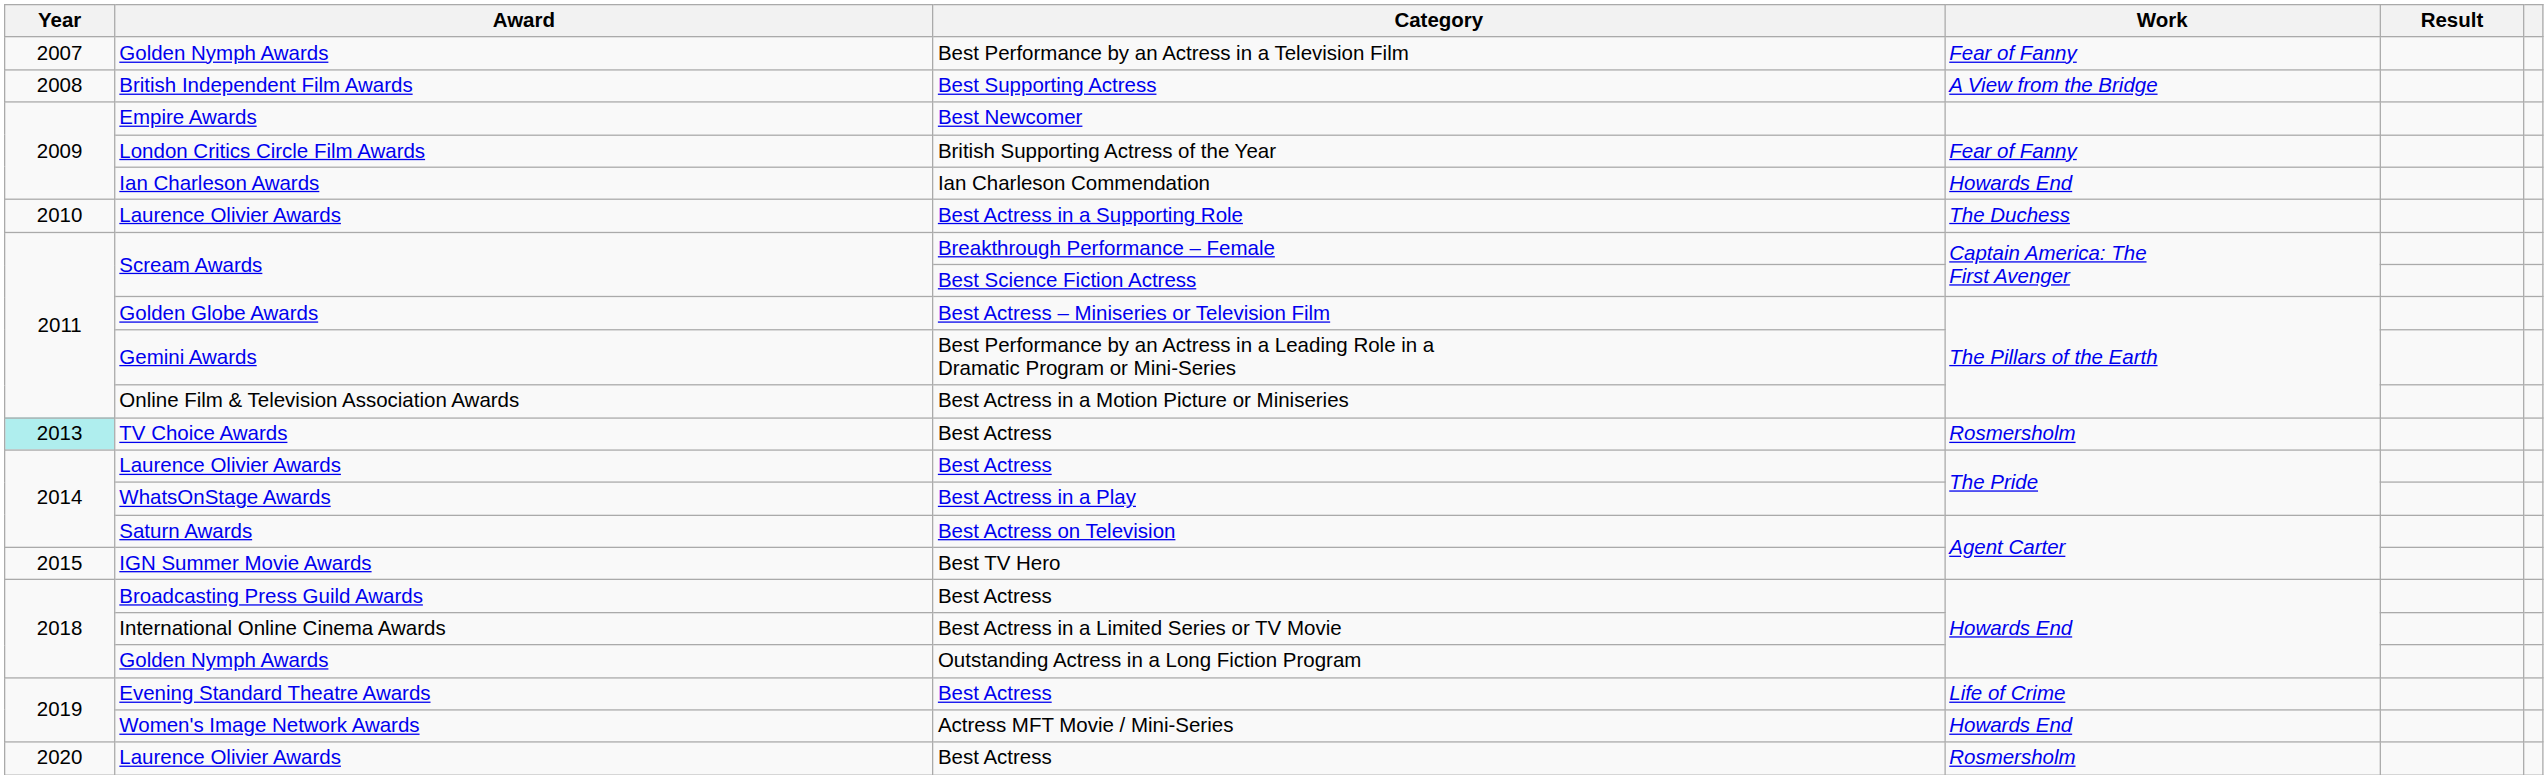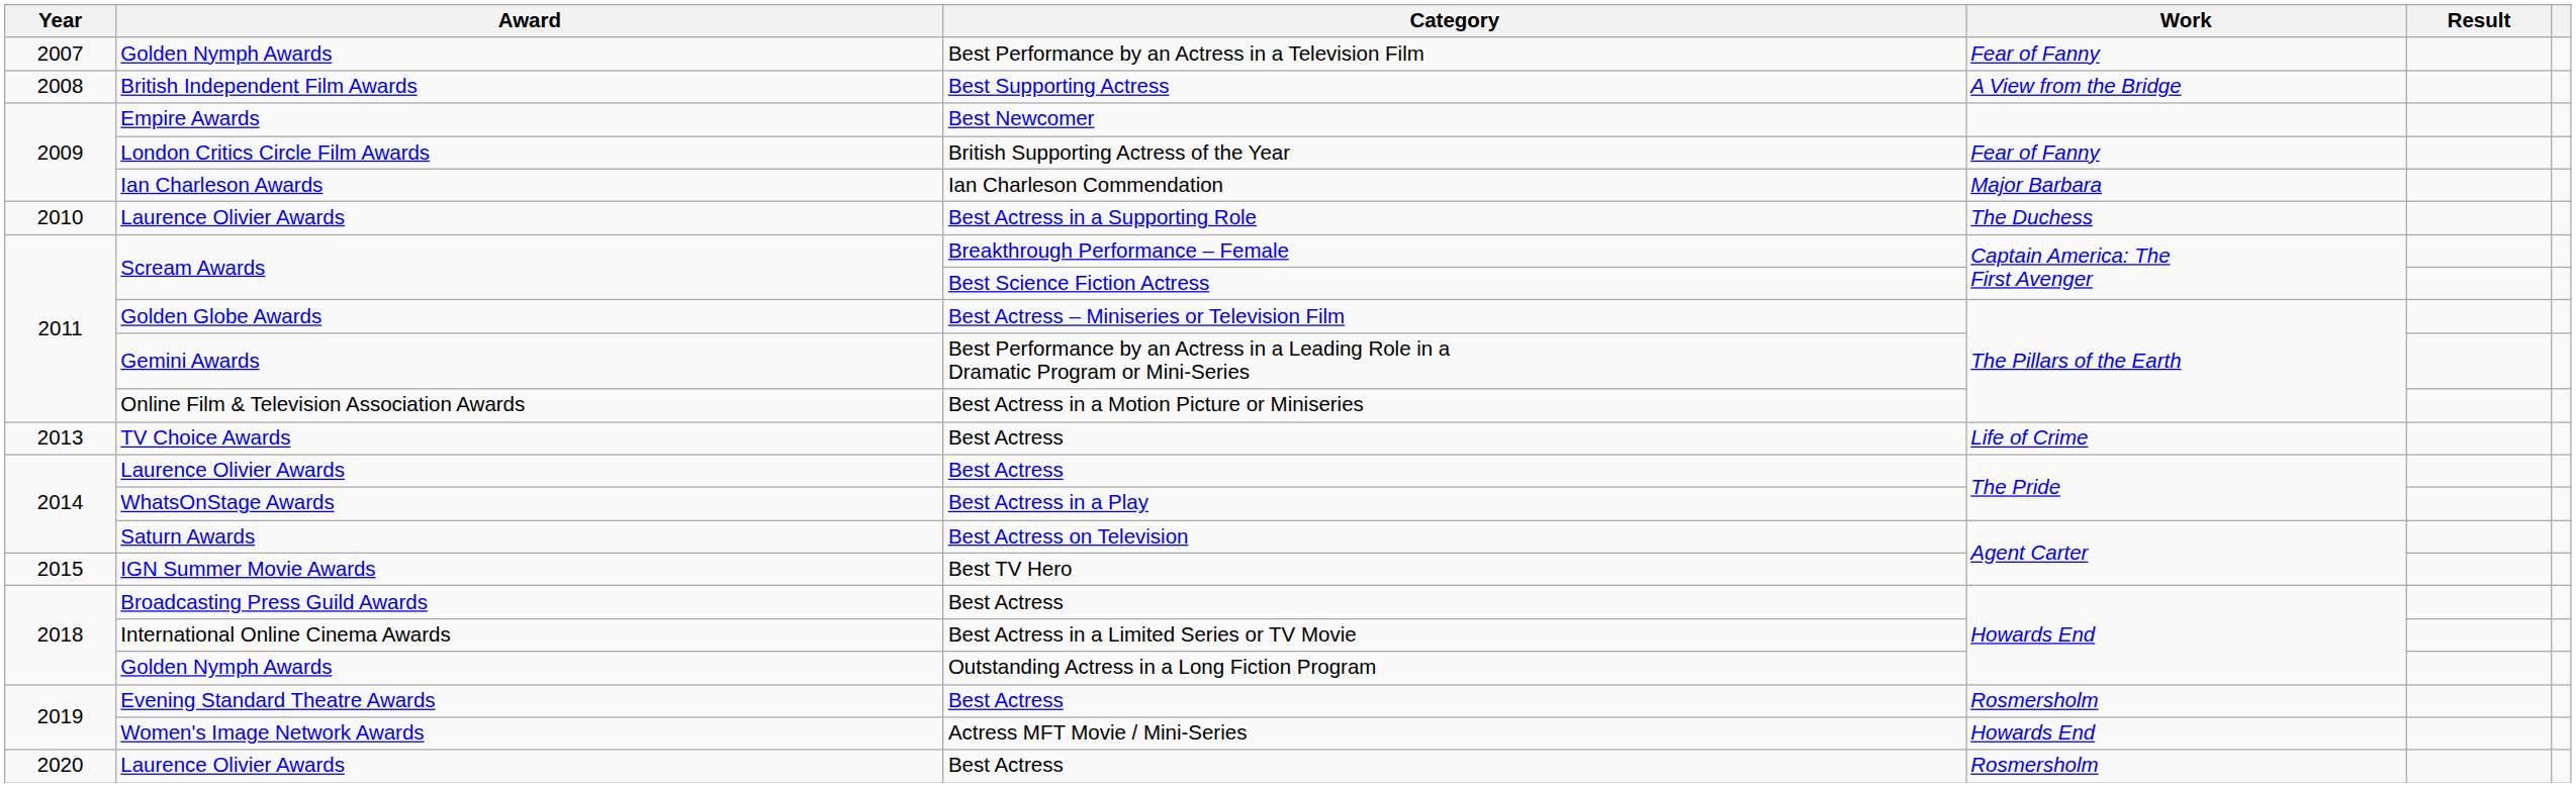Ian Charleson Awards | Work: Howards End -> Major Barbara
TV Choice Awards | Year: paleturquoise background -> no background
TV Choice Awards | Work: Rosmersholm -> Life of Crime
Evening Standard Theatre Awards | Work: Life of Crime -> Rosmersholm
